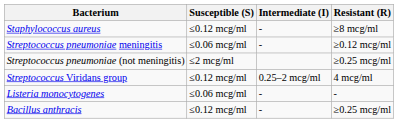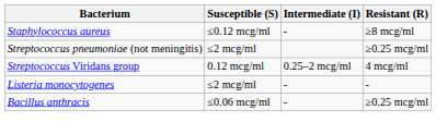- row: Streptococcus pneumoniae meningitis | ≤0.06 mcg/ml | - | ≥0.12 mcg/ml
Streptococcus Viridans group | Susceptible (S): ≤0.12 mcg/ml -> 0.12 mcg/ml
Listeria monocytogenes | Susceptible (S): ≤0.06 mcg/ml -> ≤2 mcg/ml
Bacillus anthracis | Susceptible (S): ≤0.12 mcg/ml -> ≤0.06 mcg/ml
